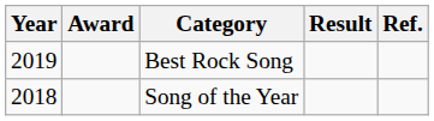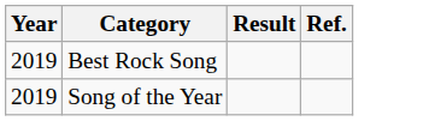- column: Award
Song of the Year | Year: 2018 -> 2019
